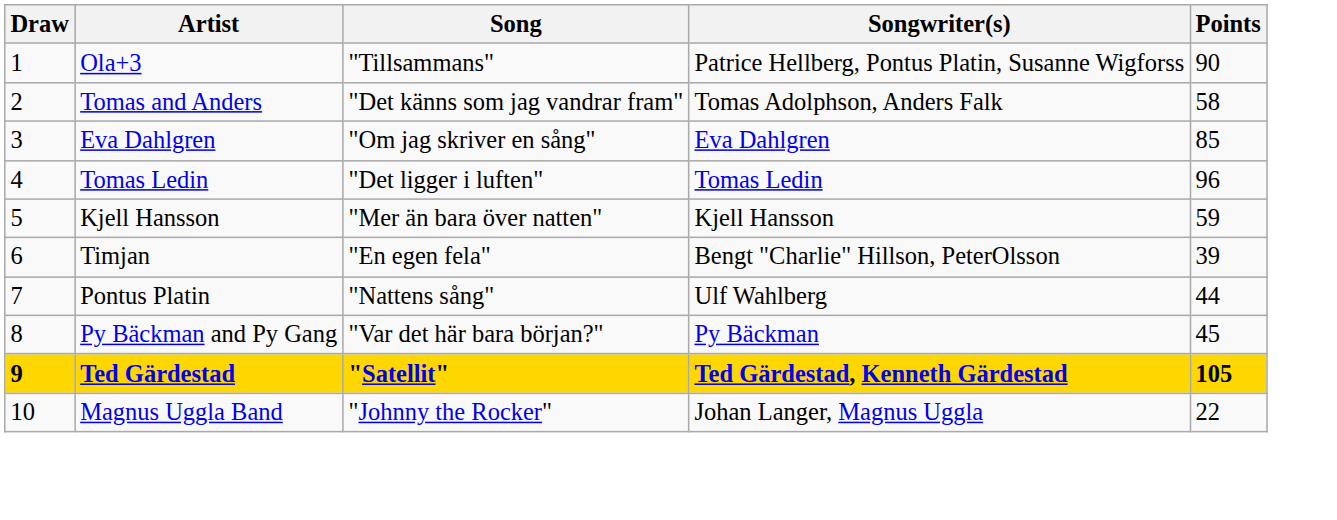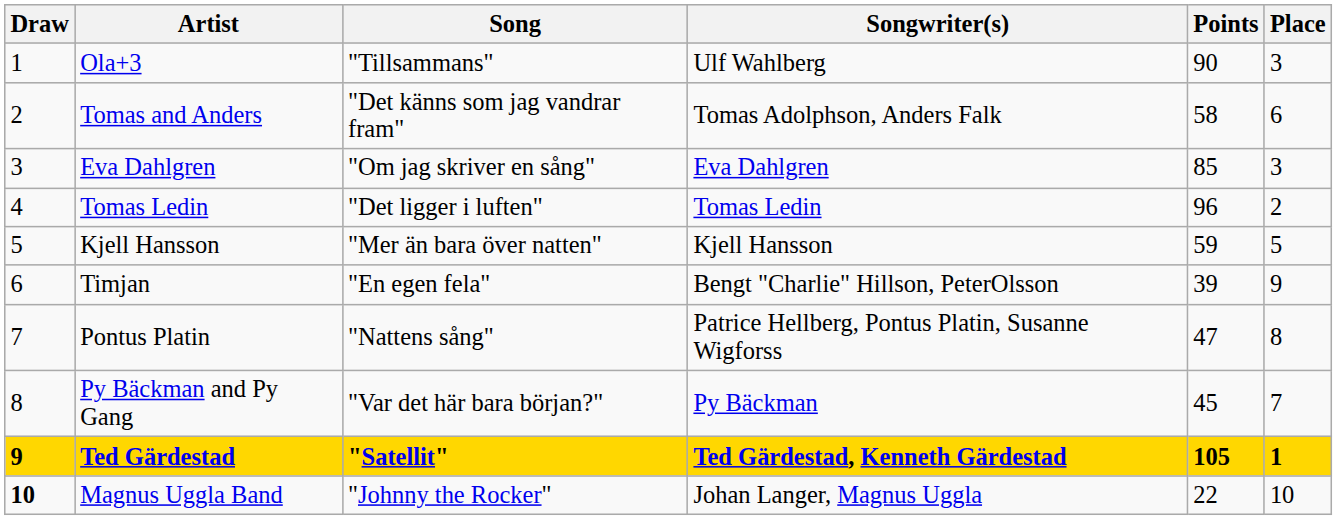+ column: Place | 3 | 6 | 3 | 2 | 5 | 9 | 8 | 7 | 1 | 10
Ola+3 | Songwriter(s): Patrice Hellberg, Pontus Platin, Susanne Wigforss -> Ulf Wahlberg
Pontus Platin | Songwriter(s): Ulf Wahlberg -> Patrice Hellberg, Pontus Platin, Susanne Wigforss
Pontus Platin | Points: 44 -> 47
Magnus Uggla Band | Draw: normal -> bold
